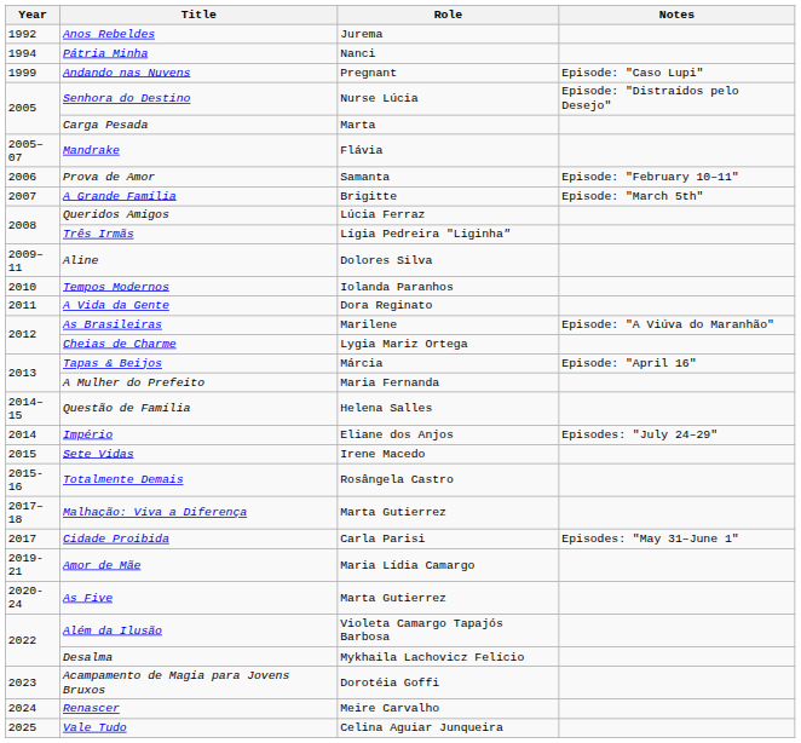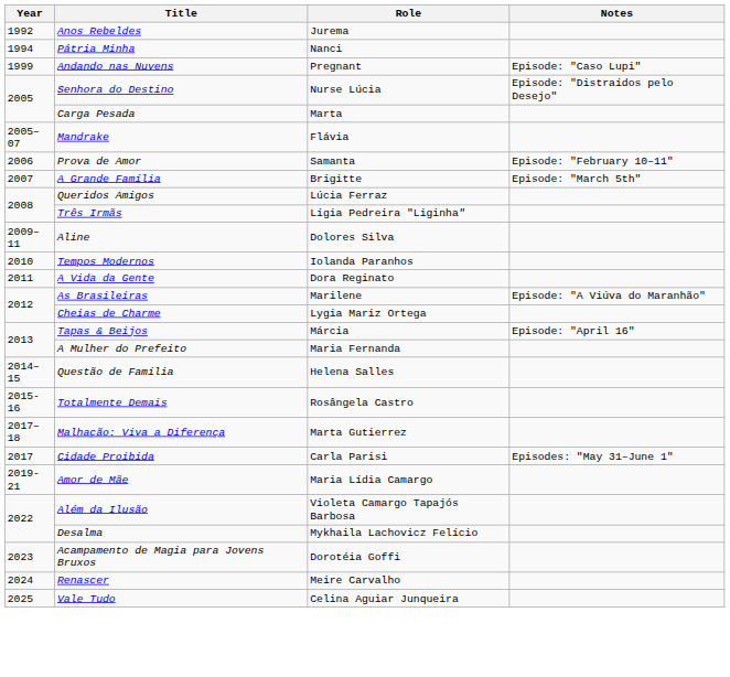- row: 2014 | Império | Eliane dos Anjos | Episodes: "July 24–29"
- row: 2015 | Sete Vidas | Irene Macedo
- row: 2020-24 | As Five | Marta Gutierrez
